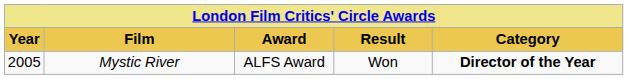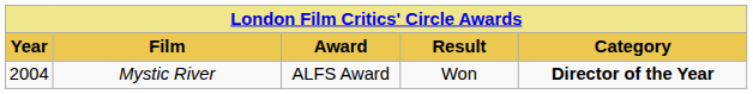Mystic River | Year: 2005 -> 2004
